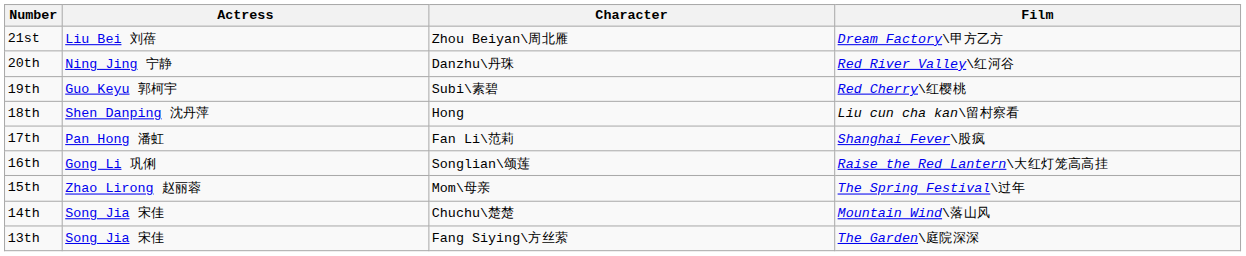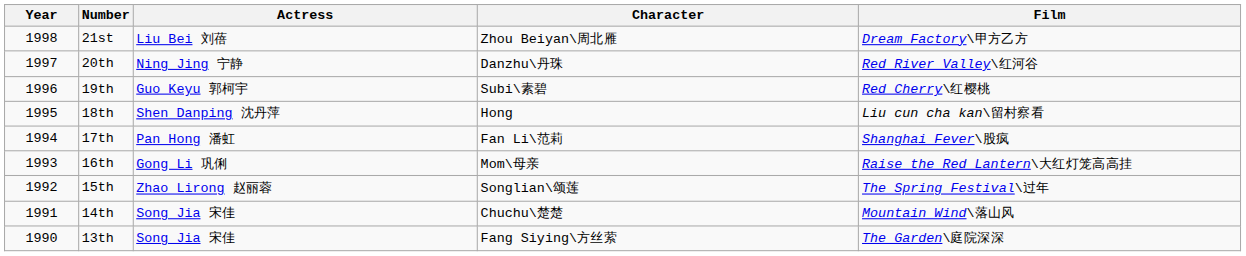+ column: Year | 1998 | 1997 | 1996 | 1995 | 1994 | 1993 | 1992 | 1991 | 1990
16th | Character: Songlian\颂莲 -> Mom\母亲
15th | Character: Mom\母亲 -> Songlian\颂莲
